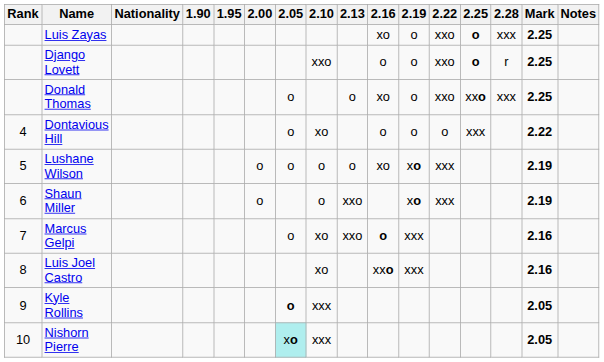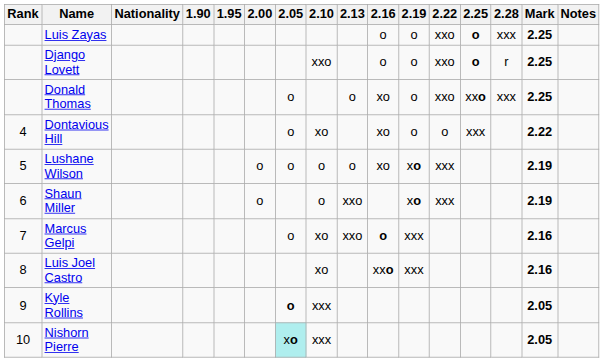Luis Zayas | 2.16: xo -> o
Dontavious Hill | 2.16: o -> xo
